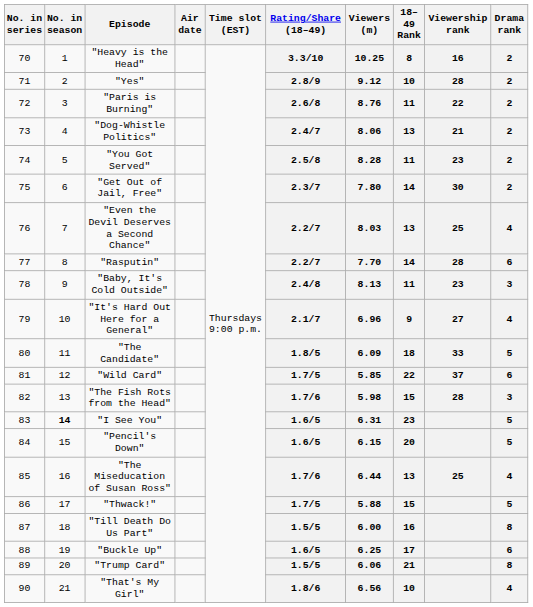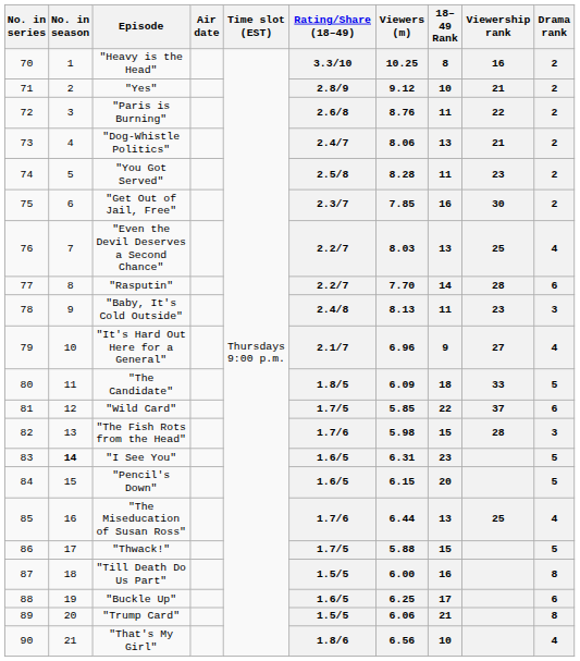"Yes" | Viewership rank: 28 -> 21
"Get Out of Jail, Free" | Viewers (m): 7.80 -> 7.85
"Get Out of Jail, Free" | 18–49 Rank: 14 -> 16
